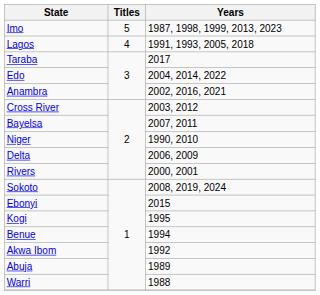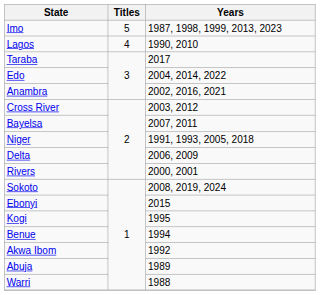Lagos | Years: 1991, 1993, 2005, 2018 -> 1990, 2010
Niger | Years: 1990, 2010 -> 1991, 1993, 2005, 2018
